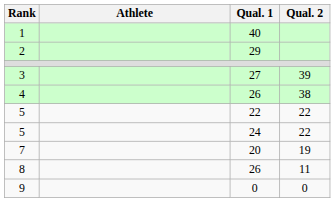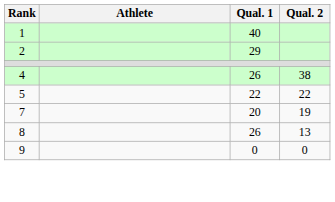- row: 3 | 27 | 39
- row: 5 | 24 | 22
8 | Qual. 2: 11 -> 13
